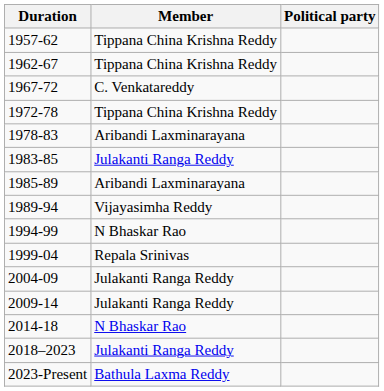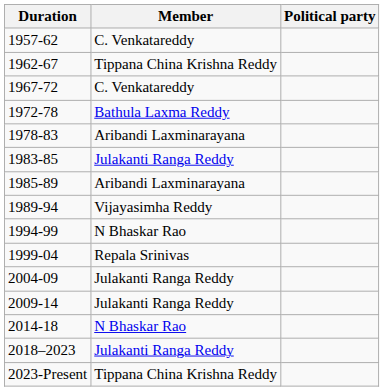1957-62 | Member: Tippana China Krishna Reddy -> C. Venkatareddy
1972-78 | Member: Tippana China Krishna Reddy -> Bathula Laxma Reddy
2023-Present | Member: Bathula Laxma Reddy -> Tippana China Krishna Reddy
